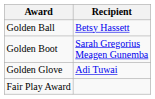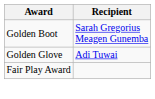- row: Golden Ball | Betsy Hassett
